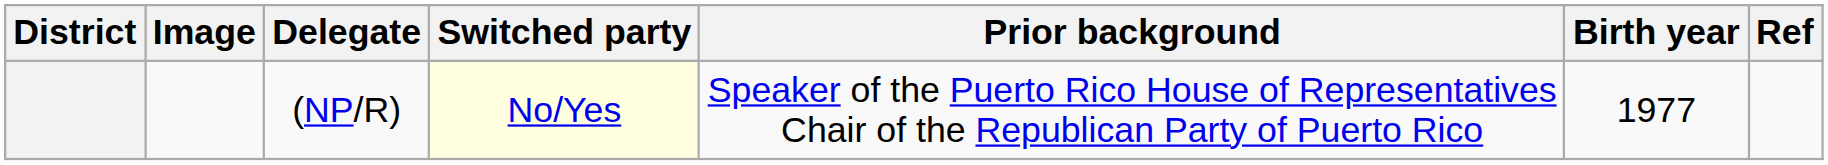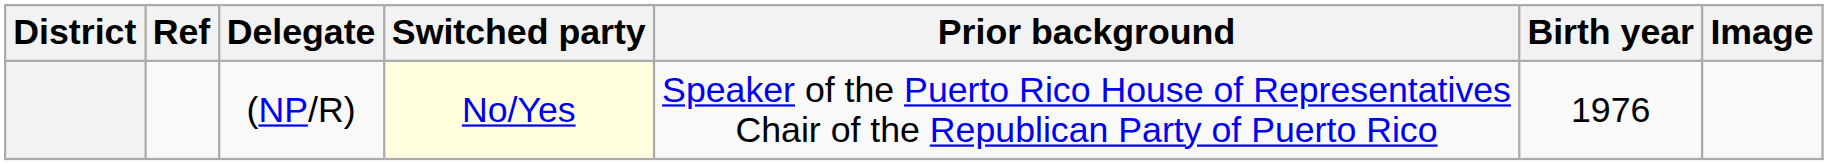columns swapped: Image <-> Ref
(NP/R) | Birth year: 1977 -> 1976
